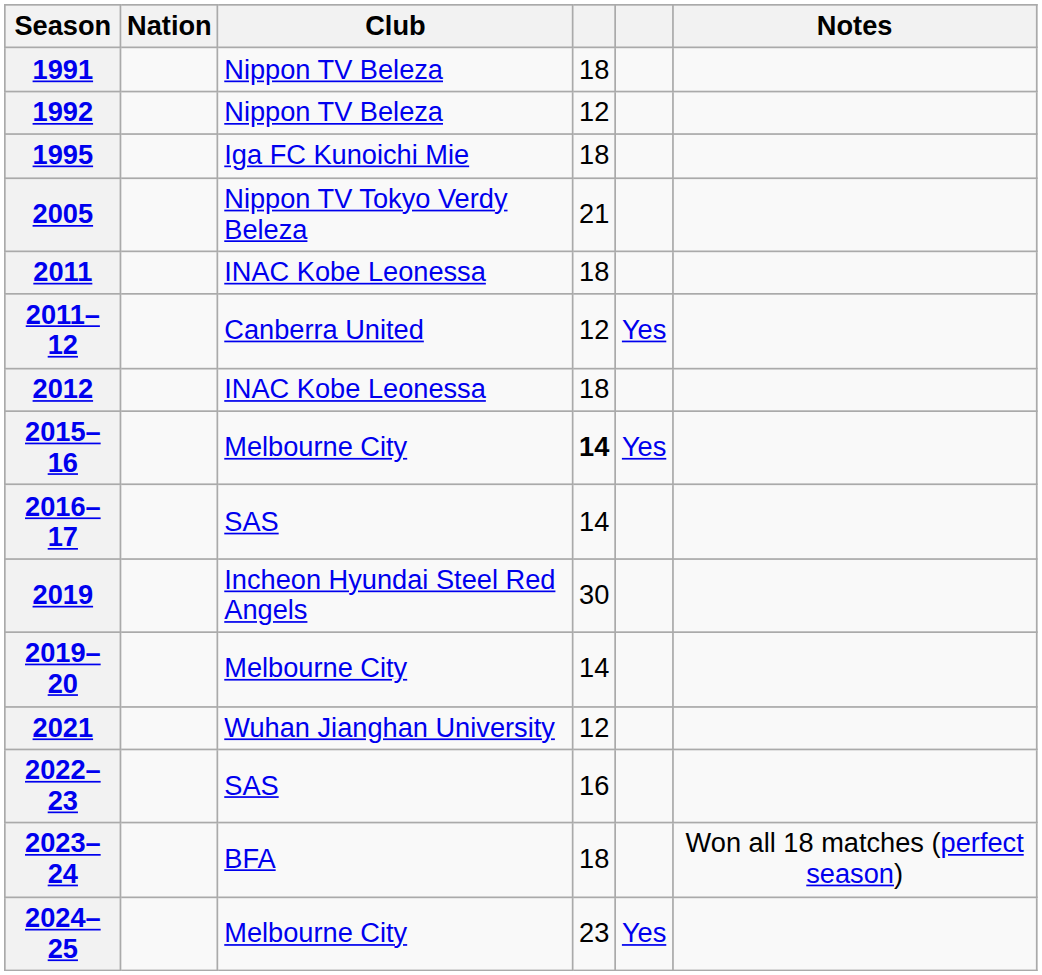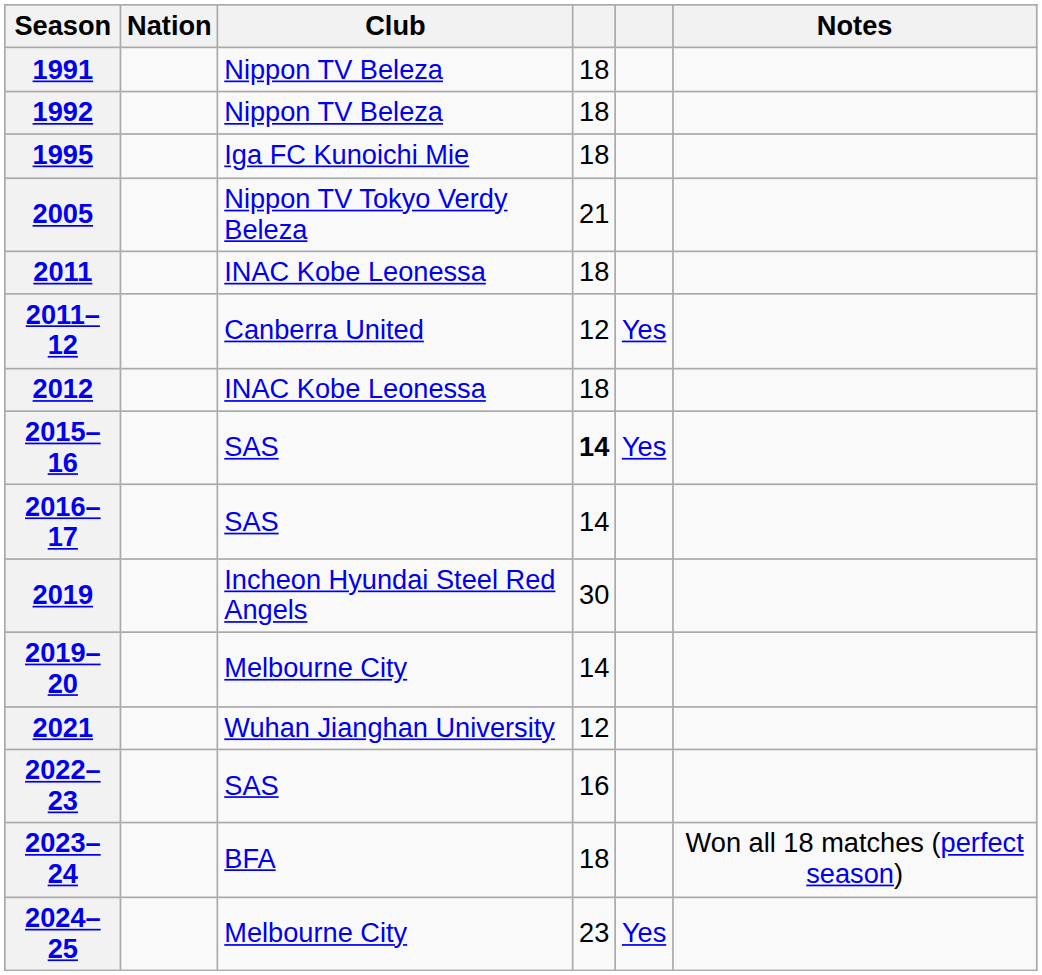1992 | column 4: 12 -> 18
2015–16 | Club: Melbourne City -> SAS
